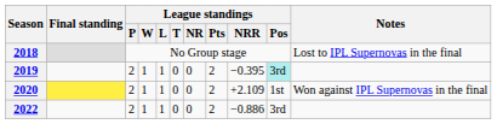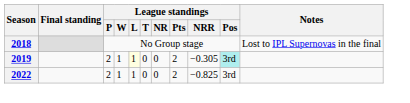2019 | League standings / L: no background -> lightyellow background
2019 | League standings / NRR: −0.395 -> −0.305
- row: 2020 | 2 | 1 | 1 | 0 | 0 | 2 | +2.109 | 1st | Won against IPL Supernovas in the final
2022 | League standings / NRR: −0.886 -> −0.825
